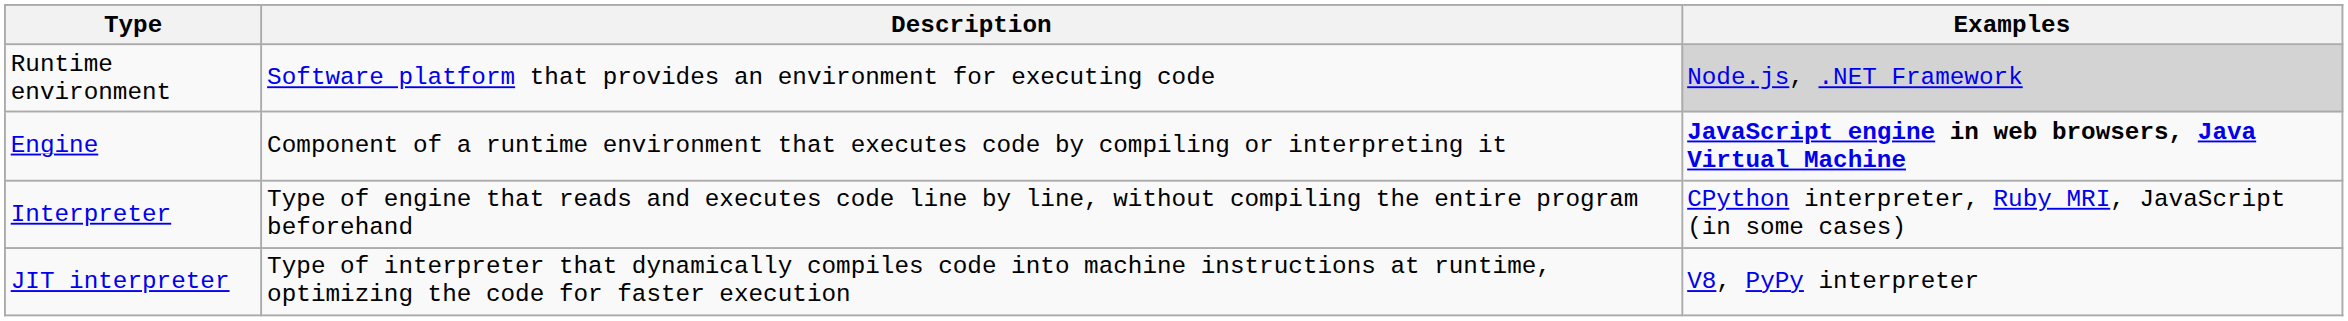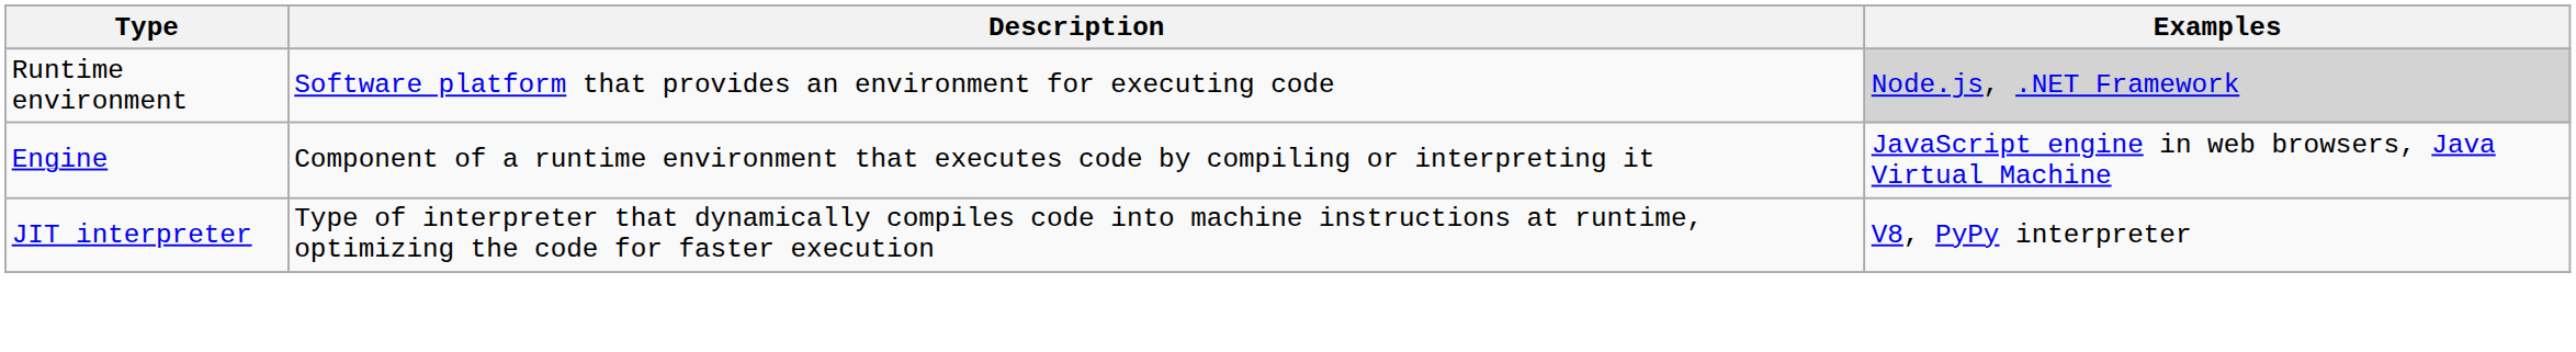Engine | Examples: bold -> normal
- row: Interpreter | Type of engine that reads and executes code line by line, without compiling the entire program beforehand | CPython interpreter, Ruby MRI, JavaScript (in some cases)
